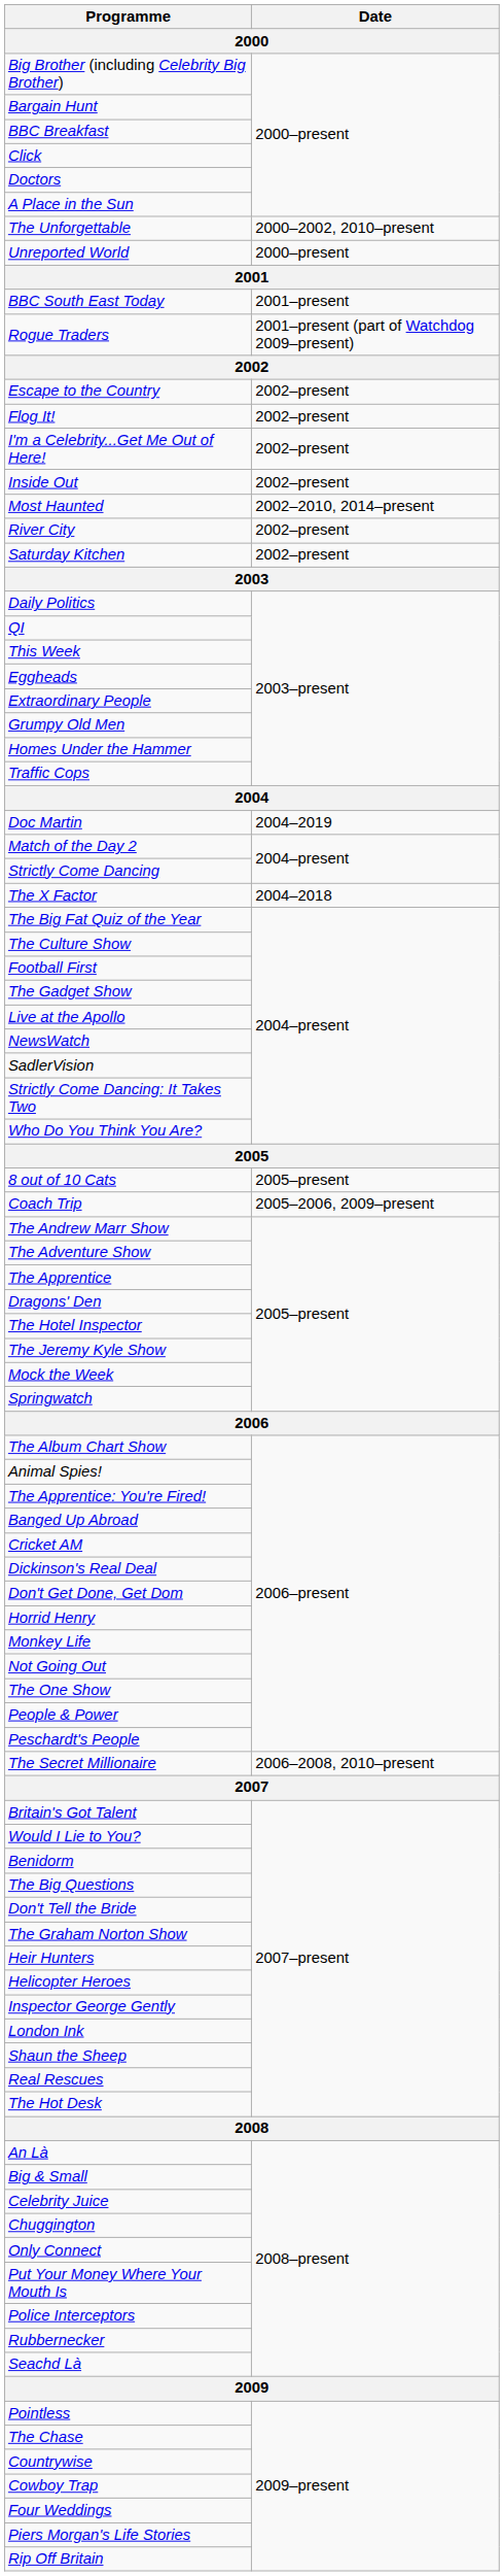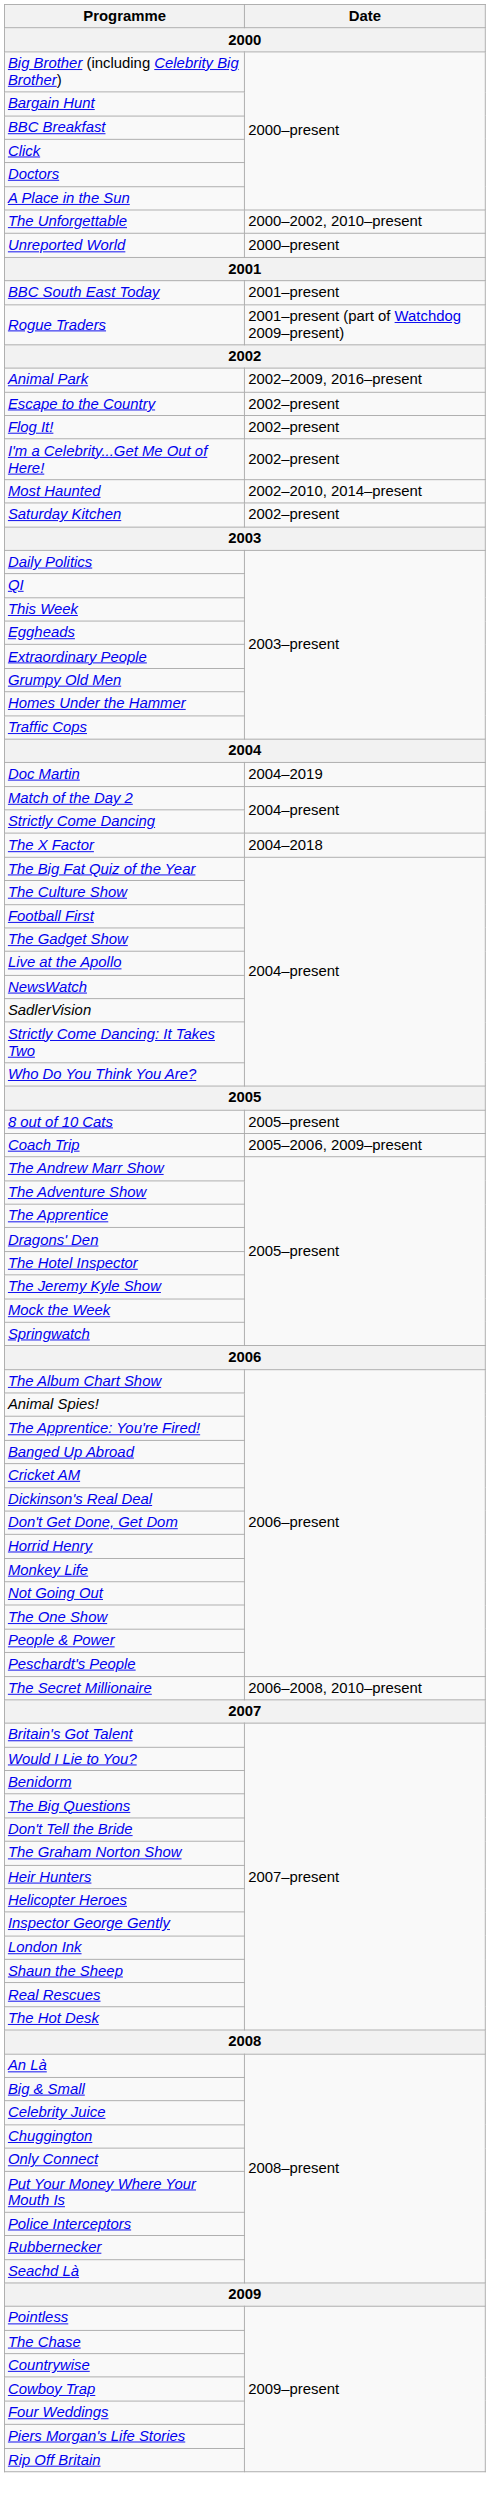+ row: Animal Park | 2002–2009, 2016–present
- row: Inside Out | 2002–present
- row: River City | 2002–present
